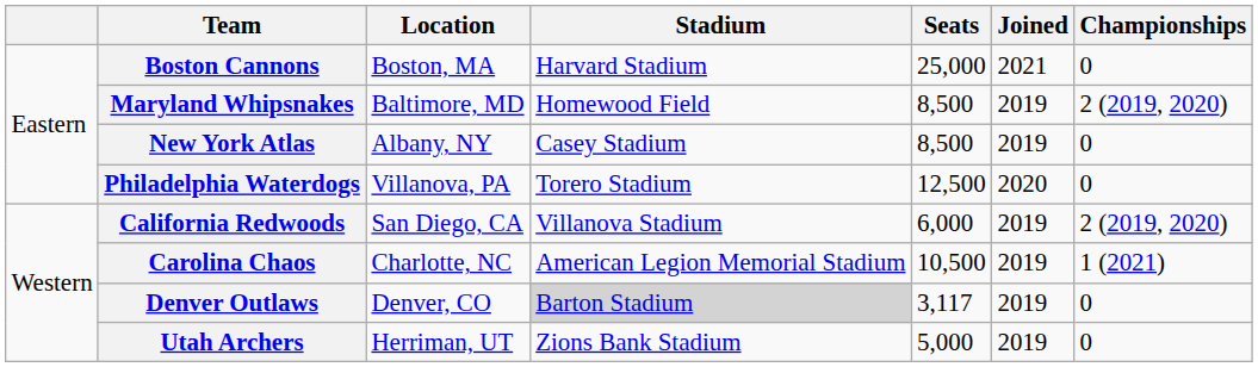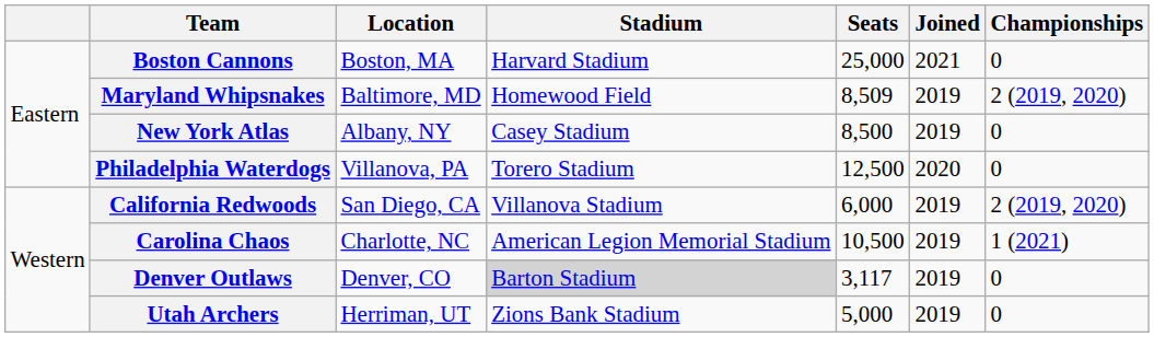Maryland Whipsnakes | Seats: 8,500 -> 8,509
